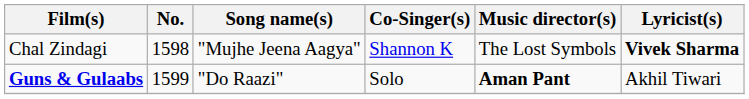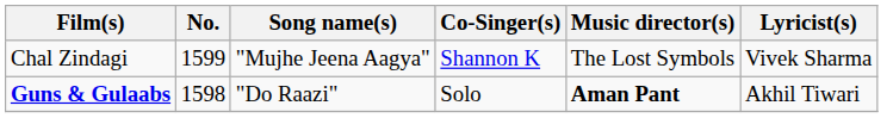Chal Zindagi | No.: 1598 -> 1599
Chal Zindagi | Lyricist(s): bold -> normal
Guns & Gulaabs | No.: 1599 -> 1598
